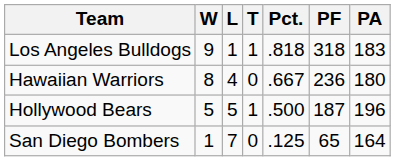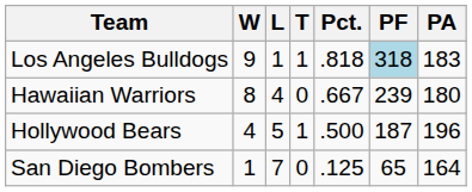Los Angeles Bulldogs | PF: no background -> lightblue background
Hawaiian Warriors | PF: 236 -> 239
Hollywood Bears | W: 5 -> 4
